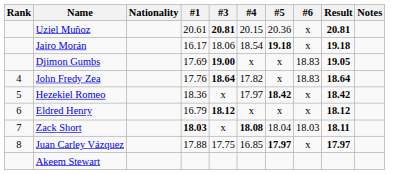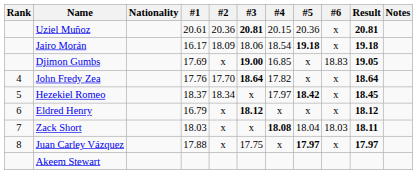+ column: #2 | 20.36 | 18.09 | x | 17.70 | 18.34 | x | x | x
Djimon Gumbs | #4: x -> 16.85
John Fredy Zea | #6: 18.83 -> x
Hezekiel Romeo | #1: 18.36 -> 18.37
Hezekiel Romeo | Result: 18.42 -> 18.45
Zack Short | #1: bold -> normal
Juan Carley Vázquez | #4: 16.85 -> x
